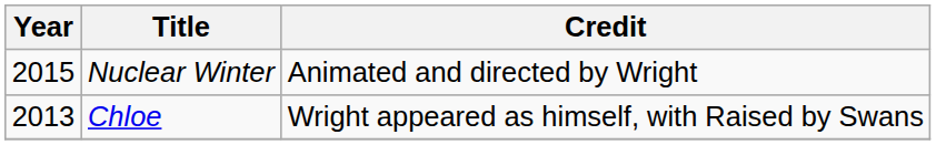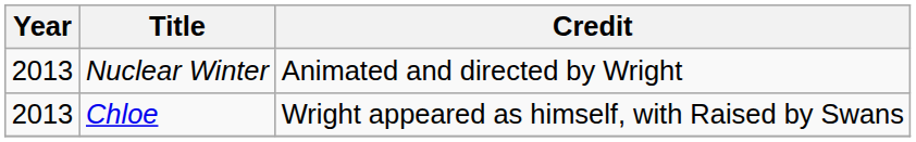Nuclear Winter | Year: 2015 -> 2013
